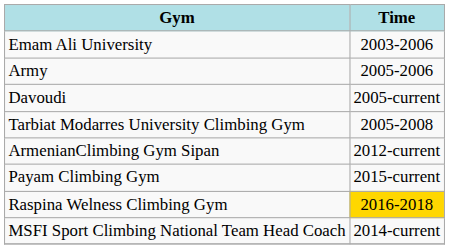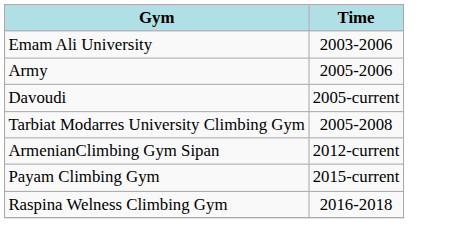Raspina Welness Climbing Gym | Time: gold background -> no background
- row: MSFI Sport Climbing National Team Head Coach | 2014-current
